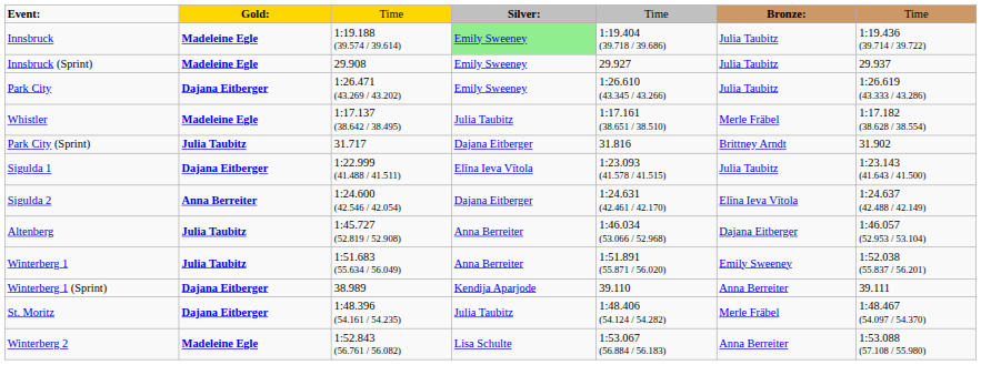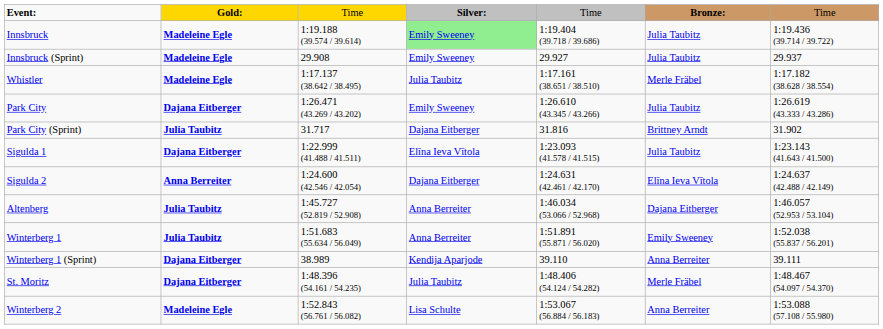rows swapped: Whistler <-> Park City
